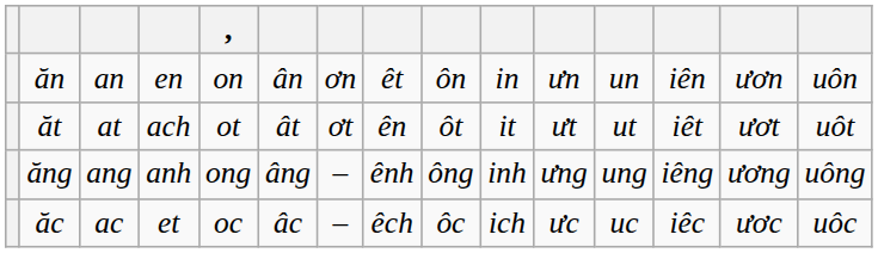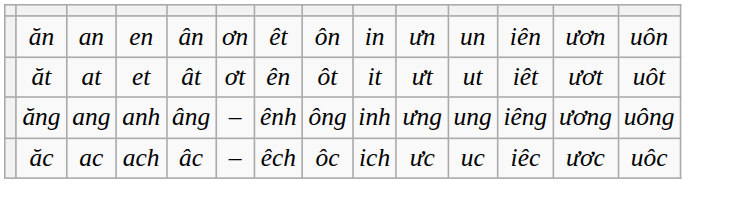- column: , | on | ot | ong | oc
ăt | column 4: ach -> et
ăc | column 4: et -> ach
